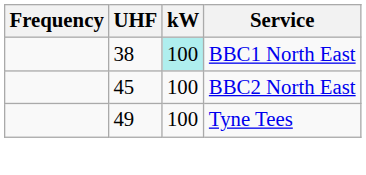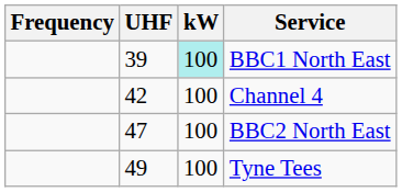BBC1 North East | UHF: 38 -> 39
+ row: 42 | 100 | Channel 4
BBC2 North East | UHF: 45 -> 47
